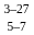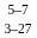rows swapped: 3–27 <-> 5–7
